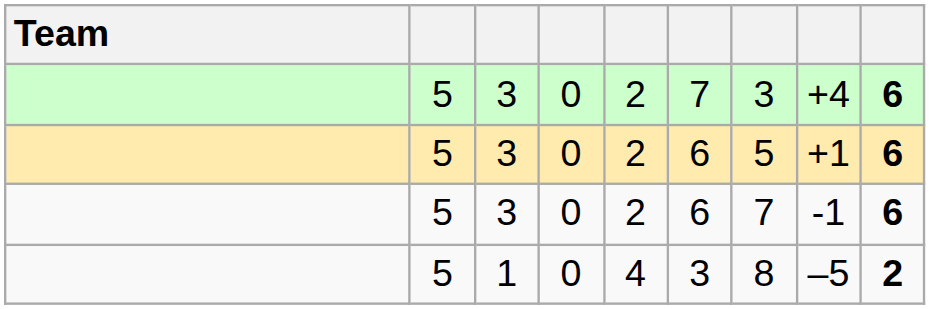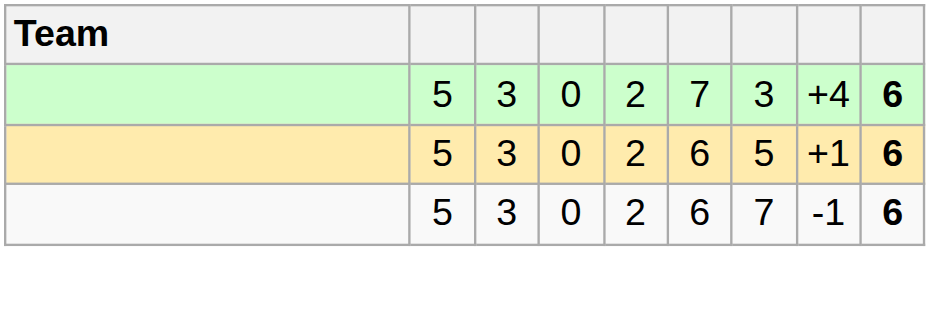- row: 5 | 1 | 0 | 4 | 3 | 8 | –5 | 2
